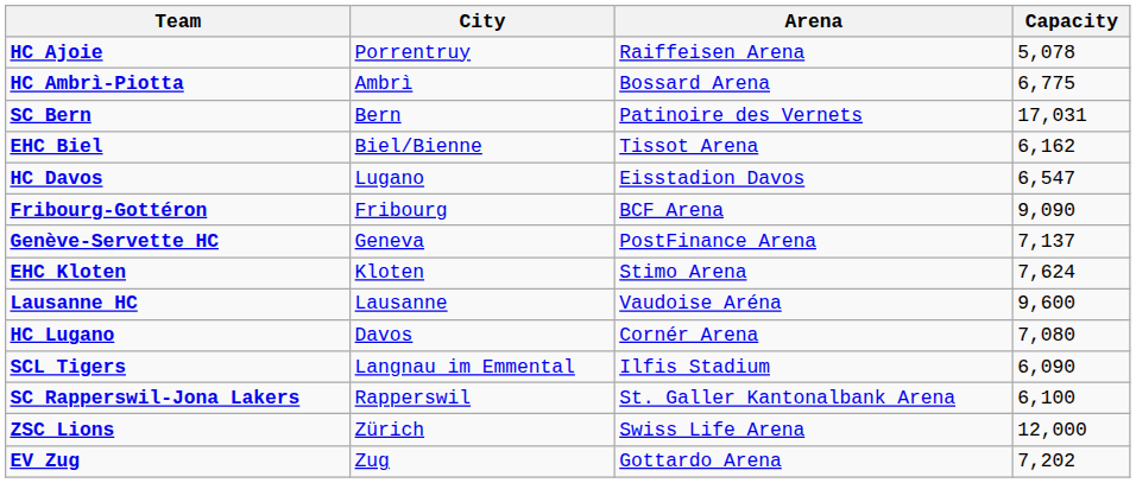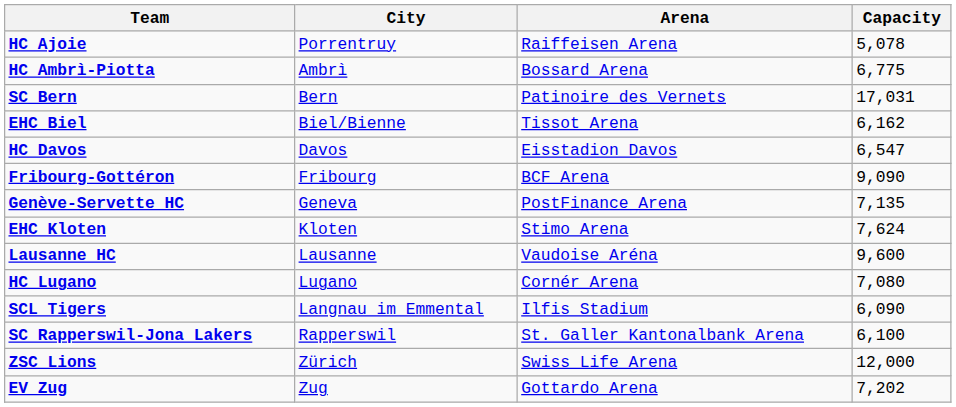HC Davos | City: Lugano -> Davos
Genève-Servette HC | Capacity: 7,137 -> 7,135
HC Lugano | City: Davos -> Lugano
